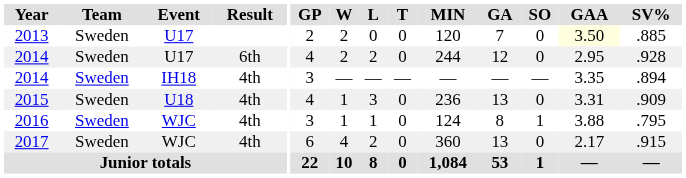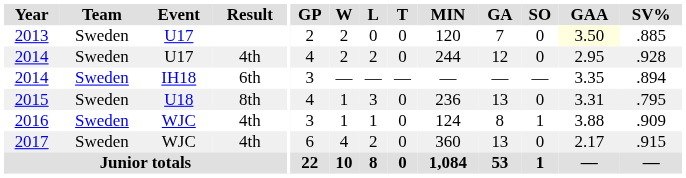2014 / U17 | Result: 6th -> 4th
2014 / IH18 | Result: 4th -> 6th
2015 | Result: 4th -> 8th
2015 | SV%: .909 -> .795
2016 | SV%: .795 -> .909
